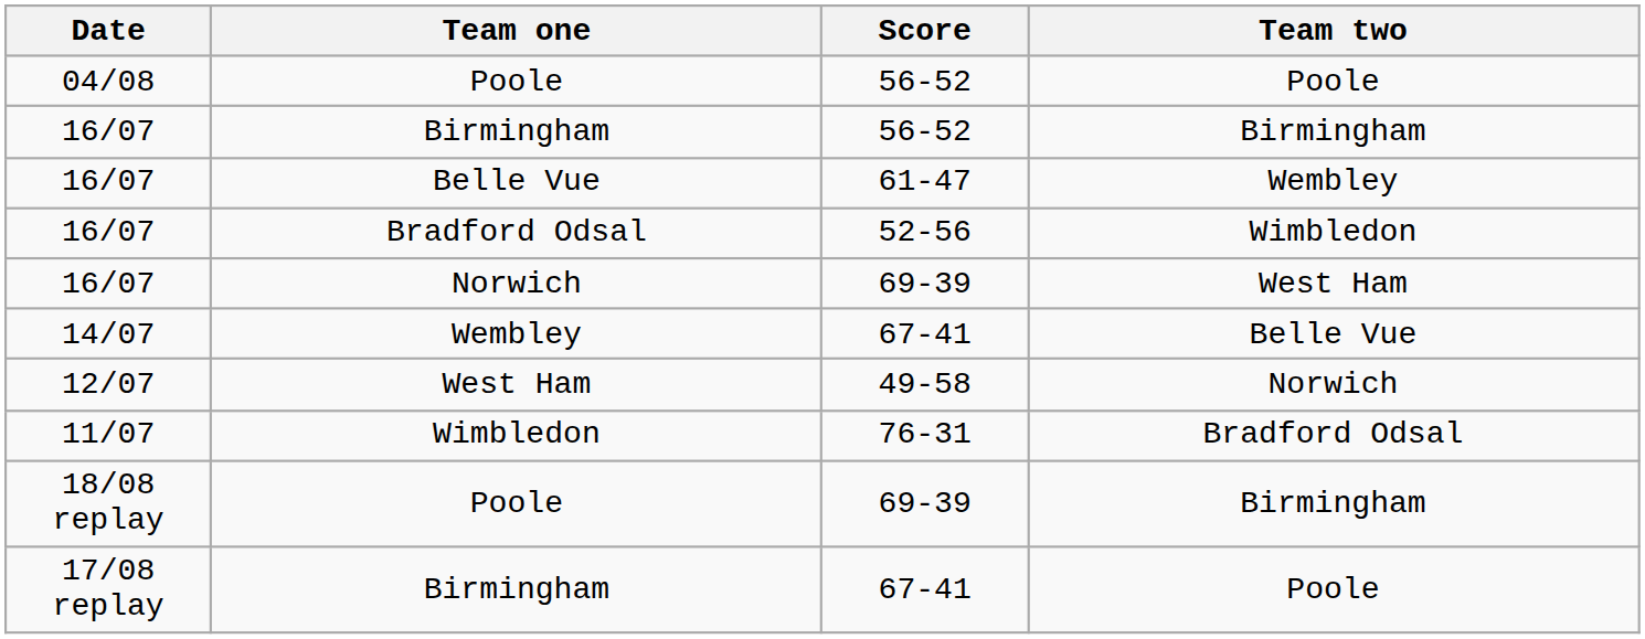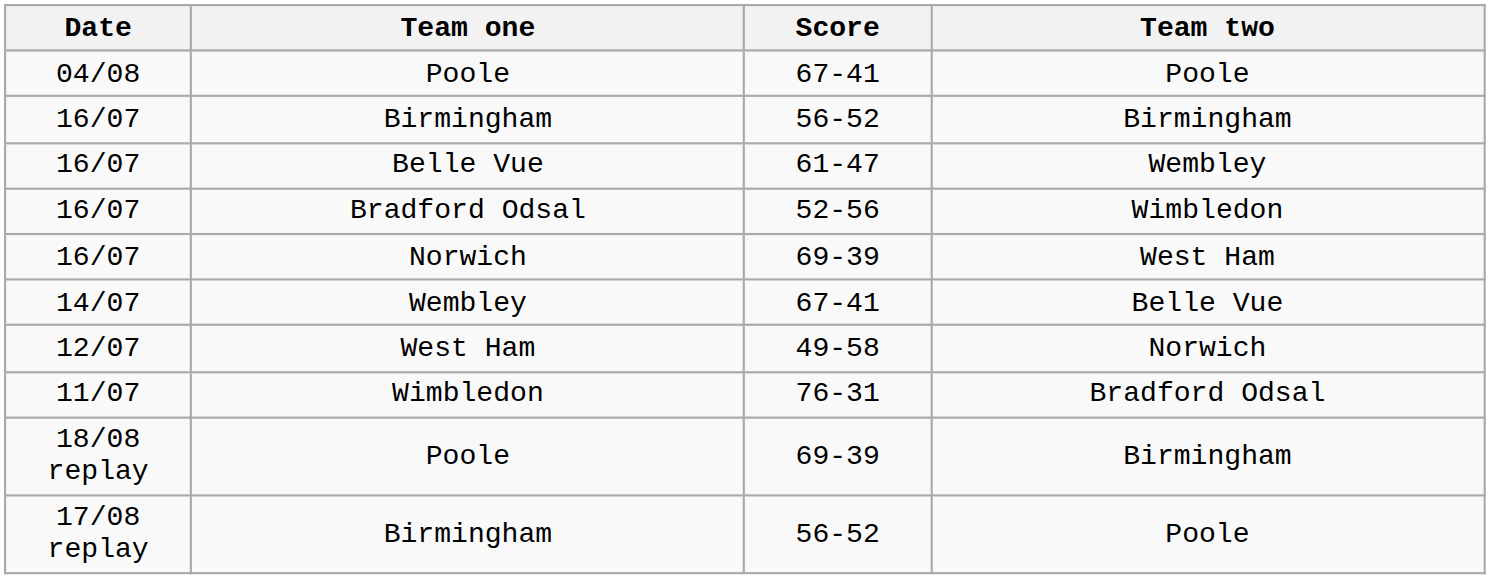04/08 / Poole | Score: 56-52 -> 67-41
17/08 replay / Birmingham | Score: 67-41 -> 56-52
